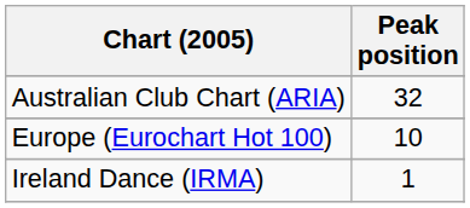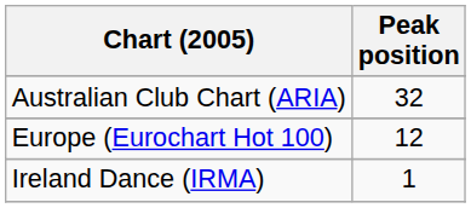Europe (Eurochart Hot 100) | Peak position: 10 -> 12
